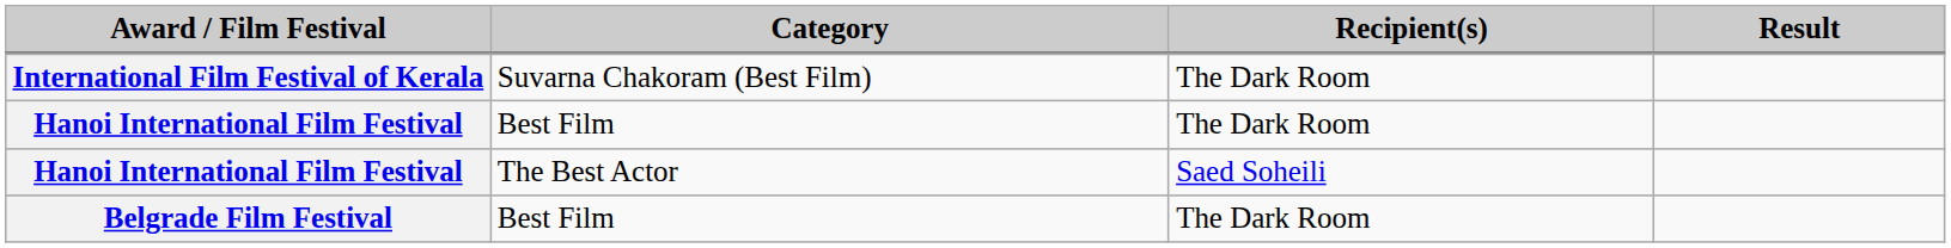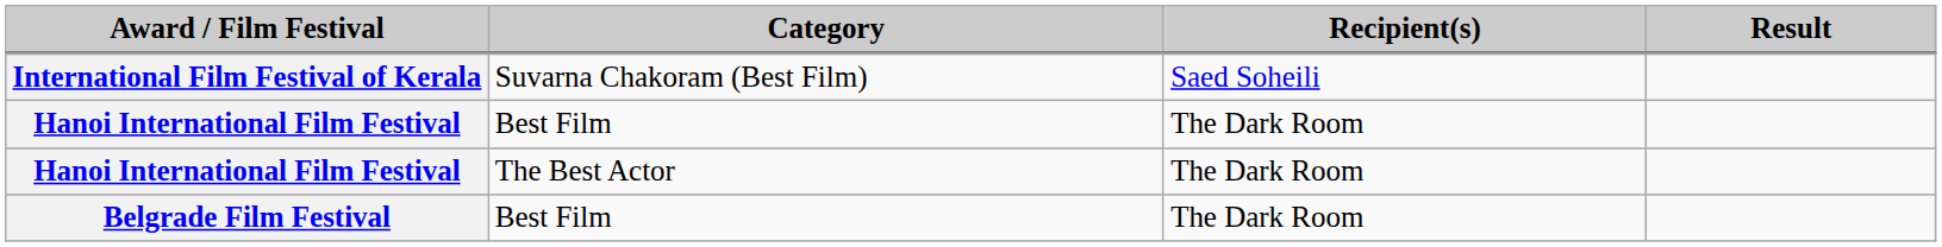International Film Festival of Kerala | Recipient(s): The Dark Room -> Saed Soheili
Hanoi International Film Festival / The Best Actor | Recipient(s): Saed Soheili -> The Dark Room
